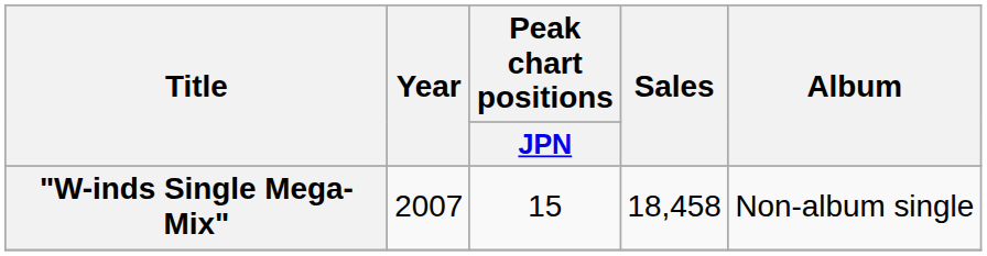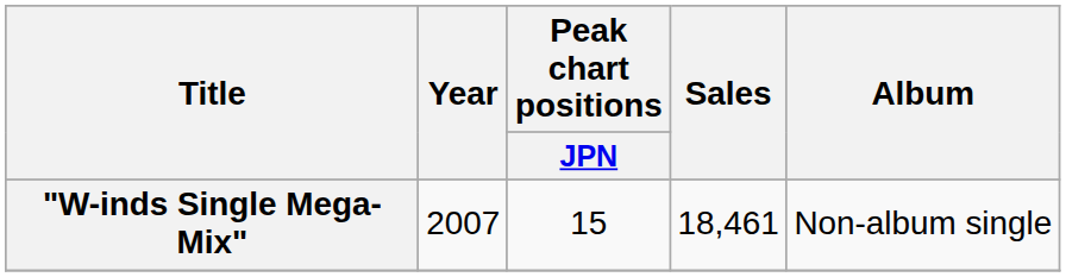"W-inds Single Mega-Mix" | Sales: 18,458 -> 18,461
